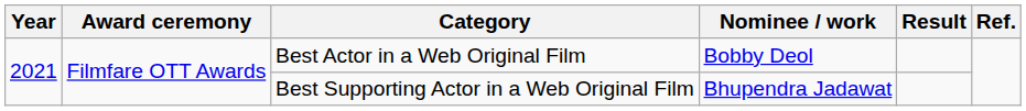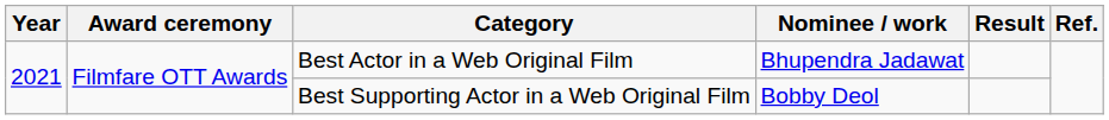Best Actor in a Web Original Film | Nominee / work: Bobby Deol -> Bhupendra Jadawat
Best Supporting Actor in a Web Original Film | Nominee / work: Bhupendra Jadawat -> Bobby Deol
